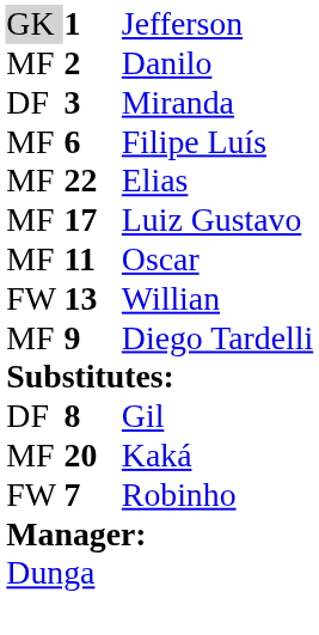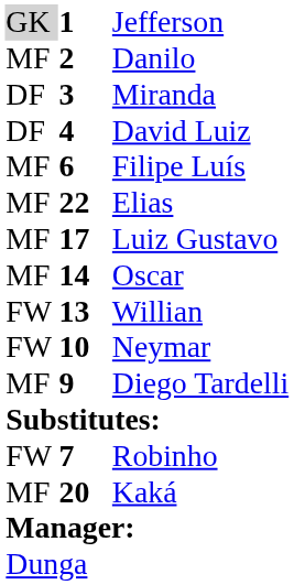+ row: DF | 4 | David Luiz
Oscar | column 2: 11 -> 14
+ row: FW | 10 | Neymar
- row: DF | 8 | Gil
rows swapped: Robinho <-> Kaká
